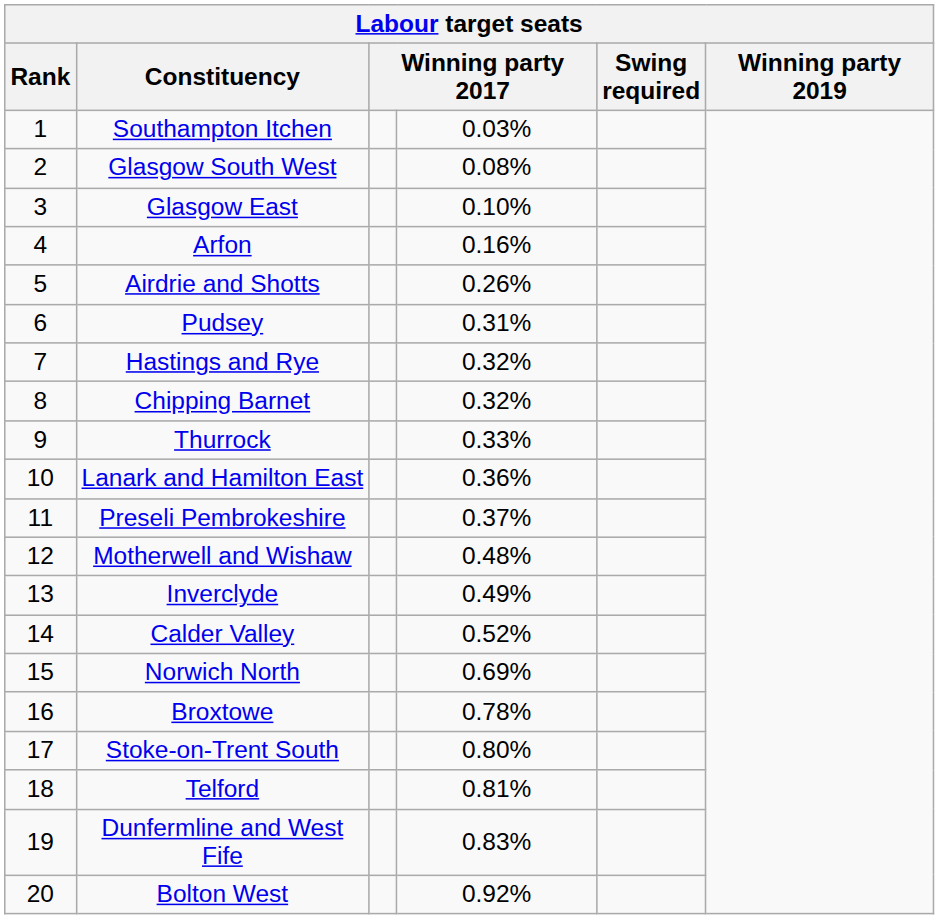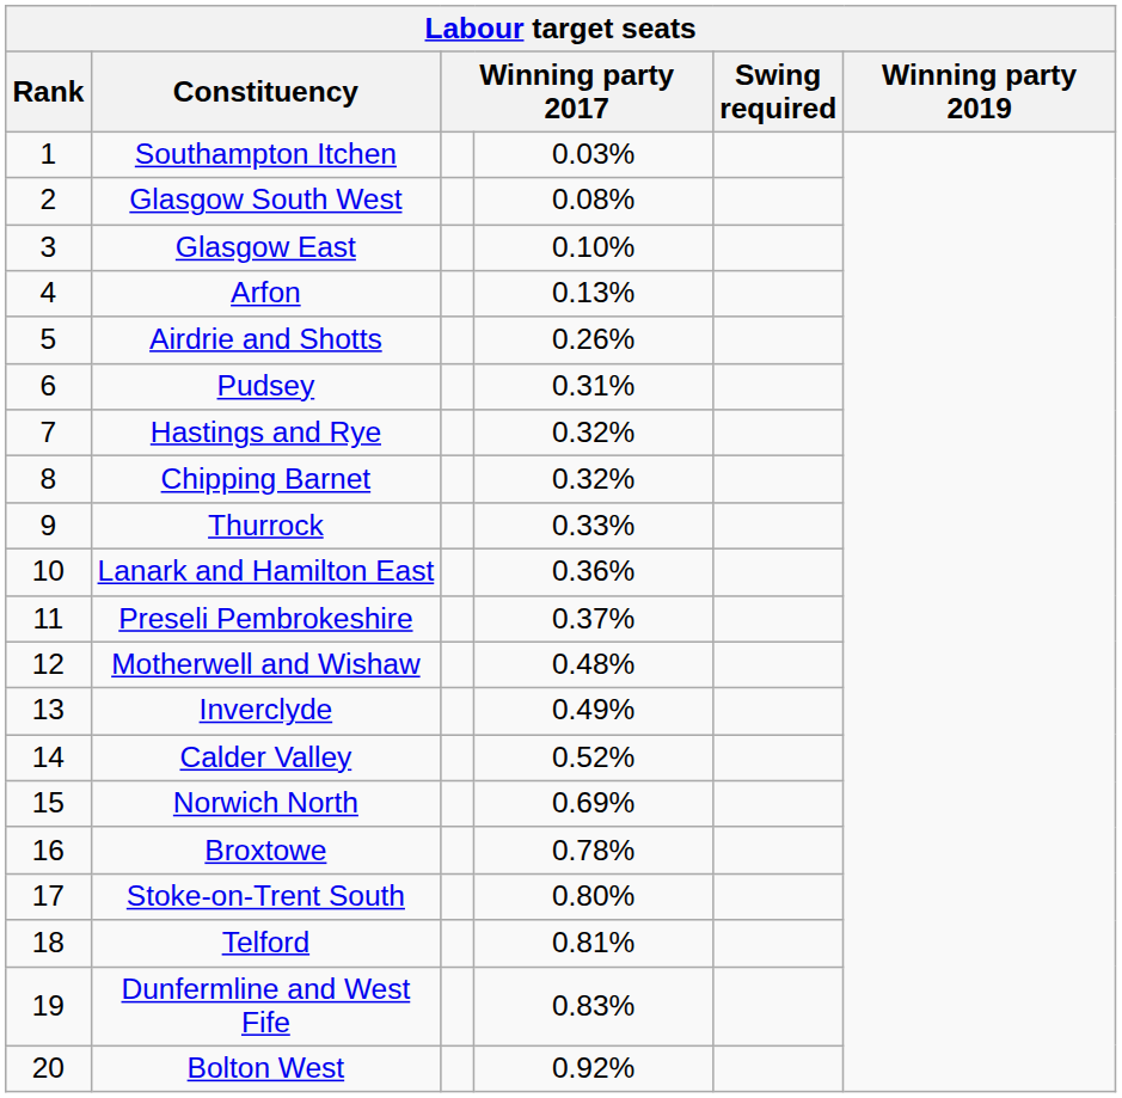Arfon | column 4: 0.16% -> 0.13%
